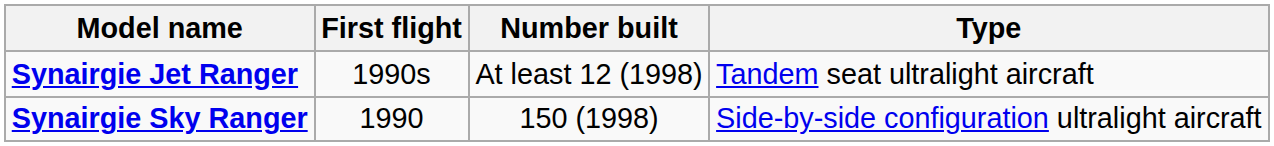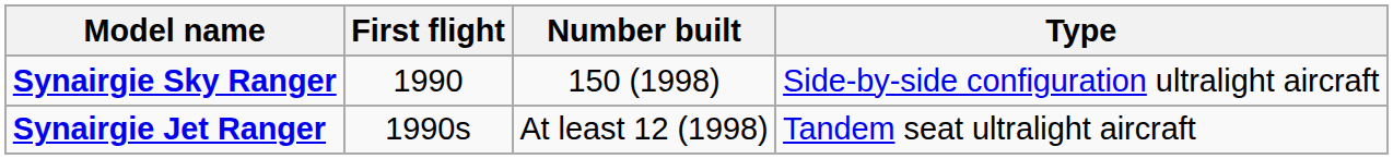rows swapped: Synairgie Jet Ranger <-> Synairgie Sky Ranger
